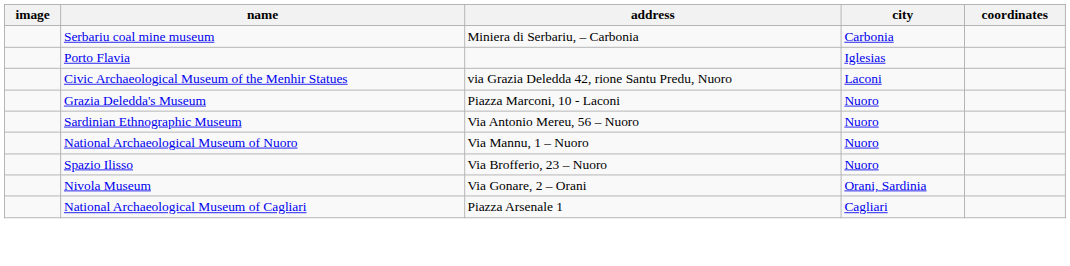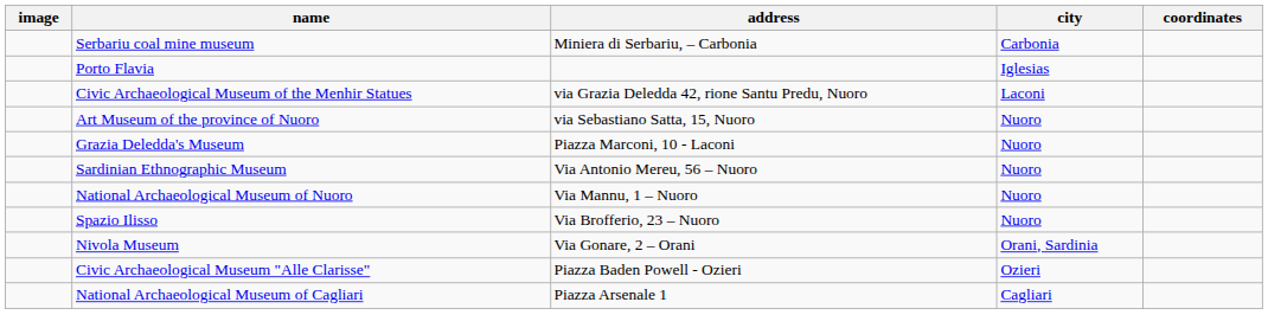+ row: Art Museum of the province of Nuoro | via Sebastiano Satta, 15, Nuoro | Nuoro
+ row: Civic Archaeological Museum "Alle Clarisse" | Piazza Baden Powell - Ozieri | Ozieri
